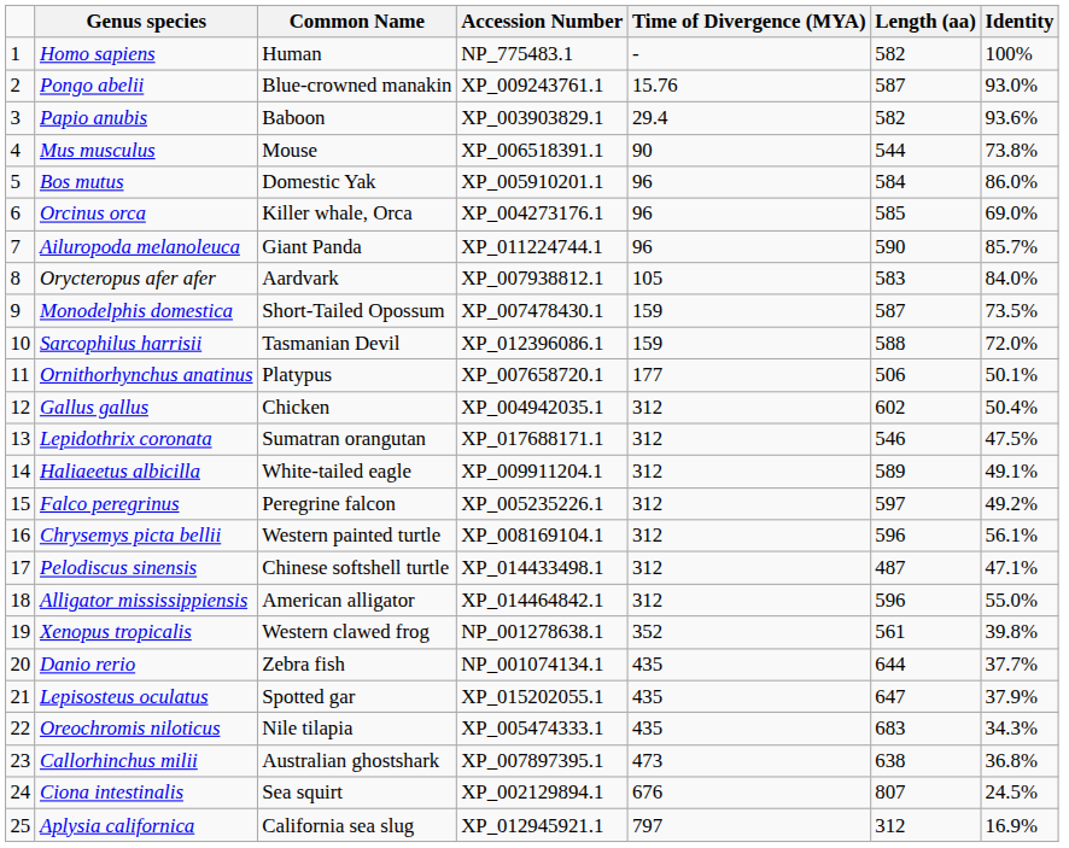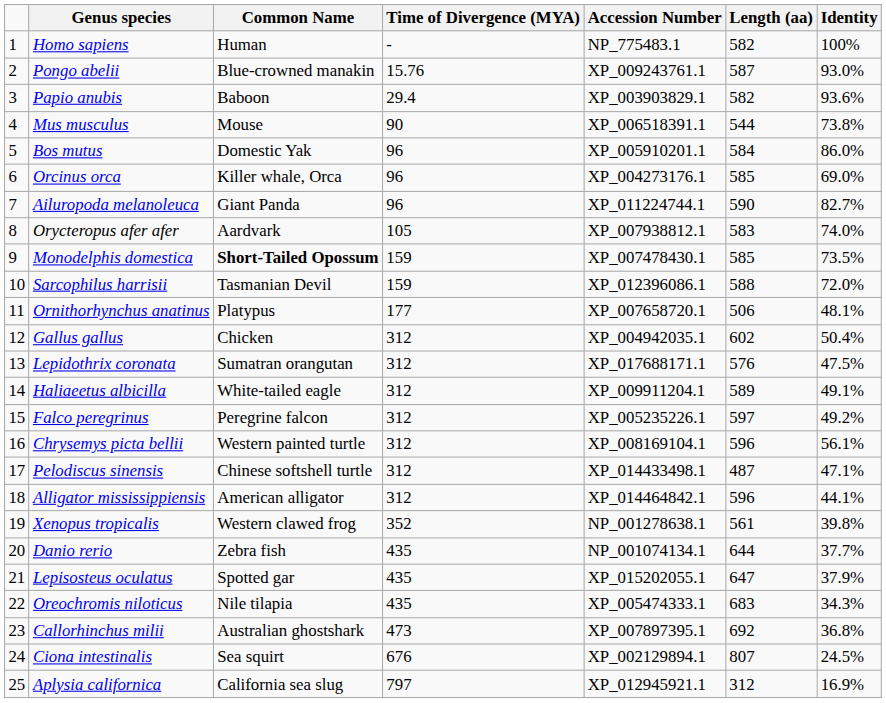columns swapped: Time of Divergence (MYA) <-> Accession Number
Ailuropoda melanoleuca | Identity: 85.7% -> 82.7%
Orycteropus afer afer | Identity: 84.0% -> 74.0%
Monodelphis domestica | Common Name: normal -> bold
Monodelphis domestica | Length (aa): 587 -> 585
Ornithorhynchus anatinus | Identity: 50.1% -> 48.1%
Lepidothrix coronata | Length (aa): 546 -> 576
Alligator mississippiensis | Identity: 55.0% -> 44.1%
Callorhinchus milii | Length (aa): 638 -> 692
